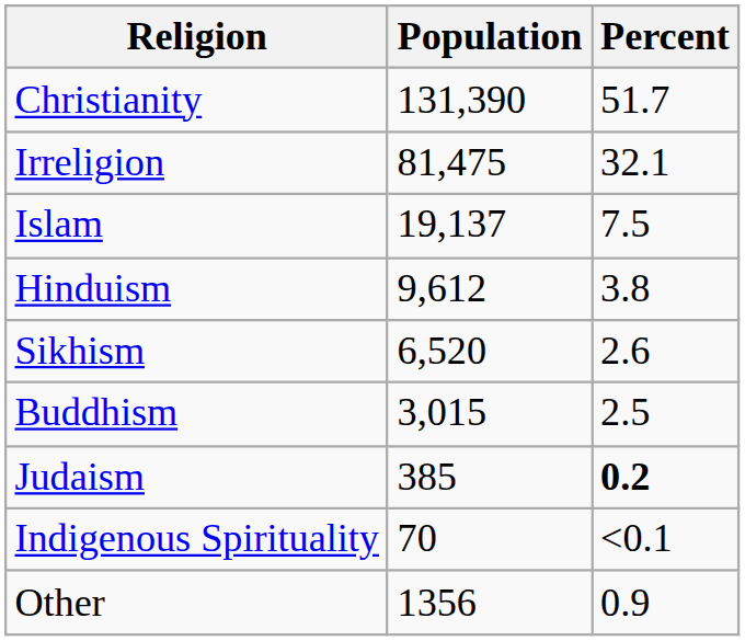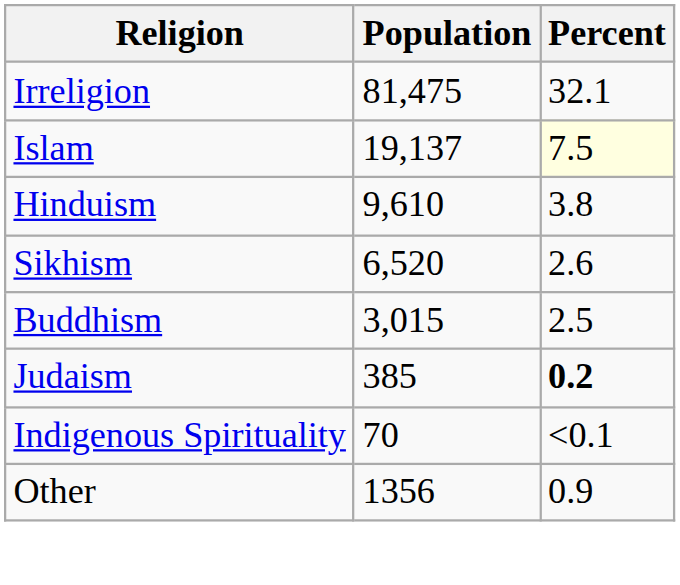- row: Christianity | 131,390 | 51.7
Islam | Percent: no background -> lightyellow background
Hinduism | Population: 9,612 -> 9,610
